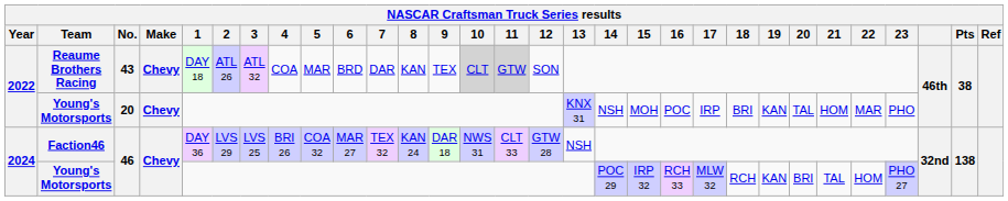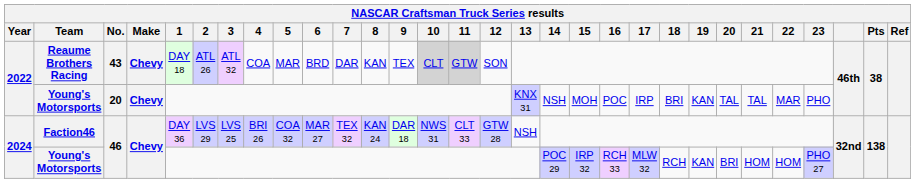Young's Motorsports / 20 | 21: HOM -> TAL
Young's Motorsports / 46 | 21: TAL -> HOM
